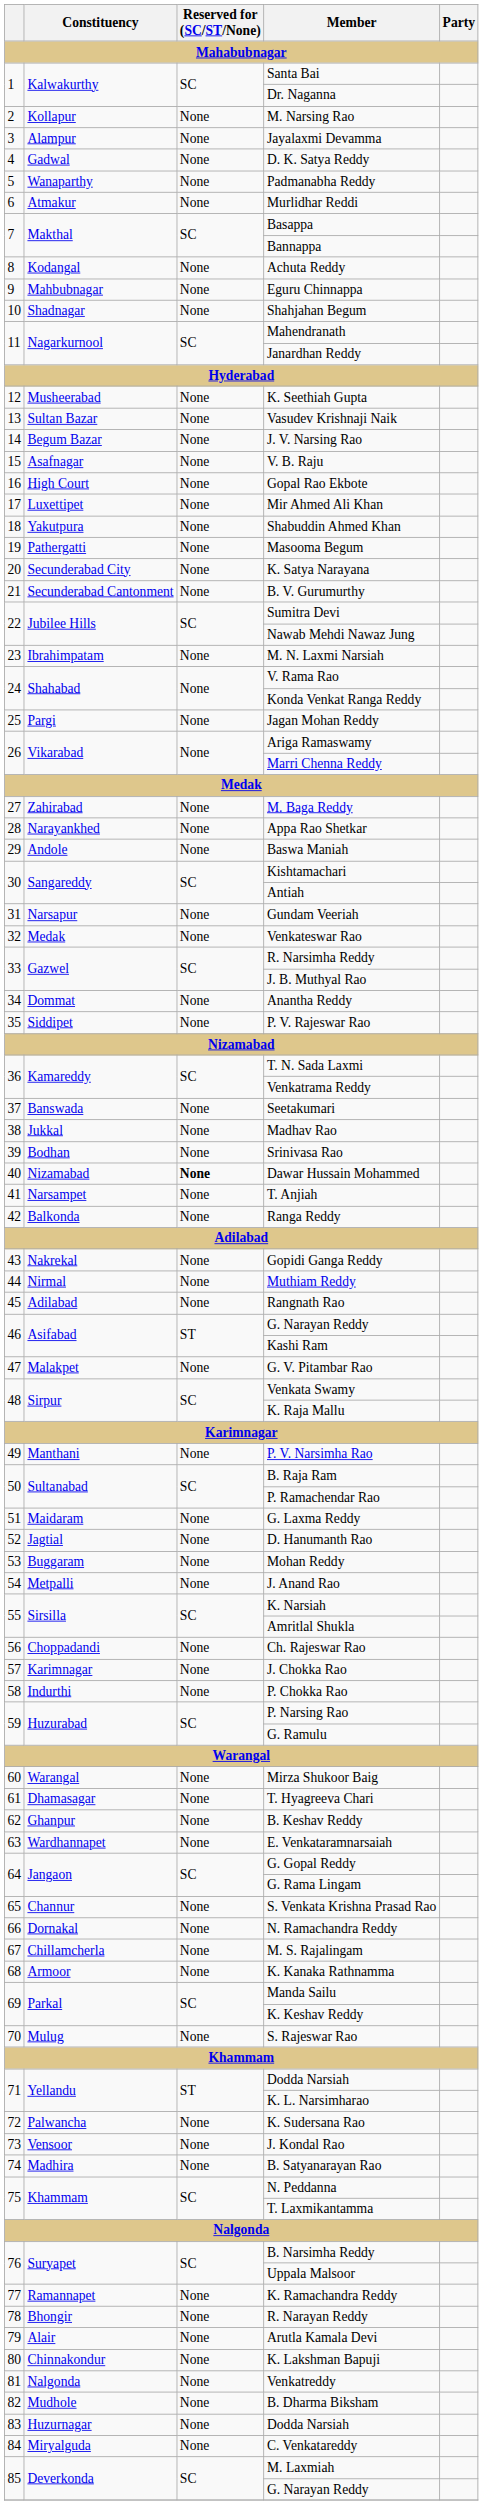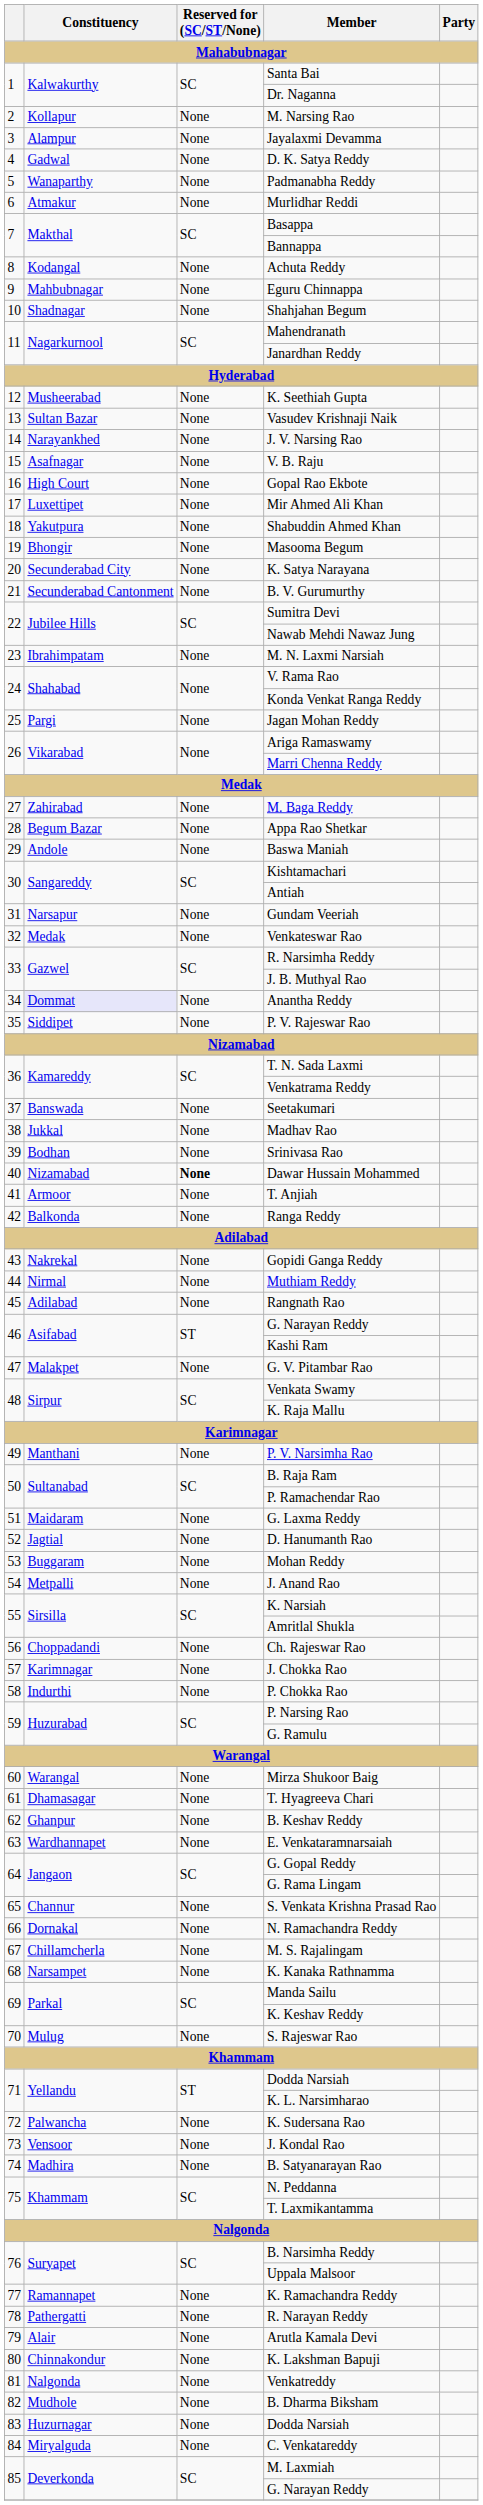J. V. Narsing Rao | Constituency: Begum Bazar -> Narayankhed
Masooma Begum | Constituency: Pathergatti -> Bhongir
Appa Rao Shetkar | Constituency: Narayankhed -> Begum Bazar
Anantha Reddy | Constituency: no background -> lavender background
T. Anjiah | Constituency: Narsampet -> Armoor
K. Kanaka Rathnamma | Constituency: Armoor -> Narsampet
R. Narayan Reddy | Constituency: Bhongir -> Pathergatti
